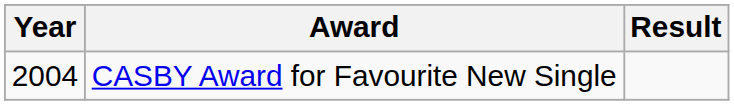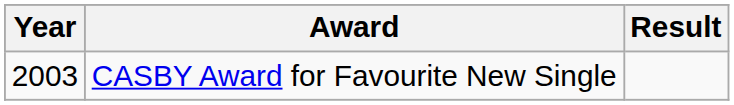CASBY Award for Favourite New Single | Year: 2004 -> 2003
